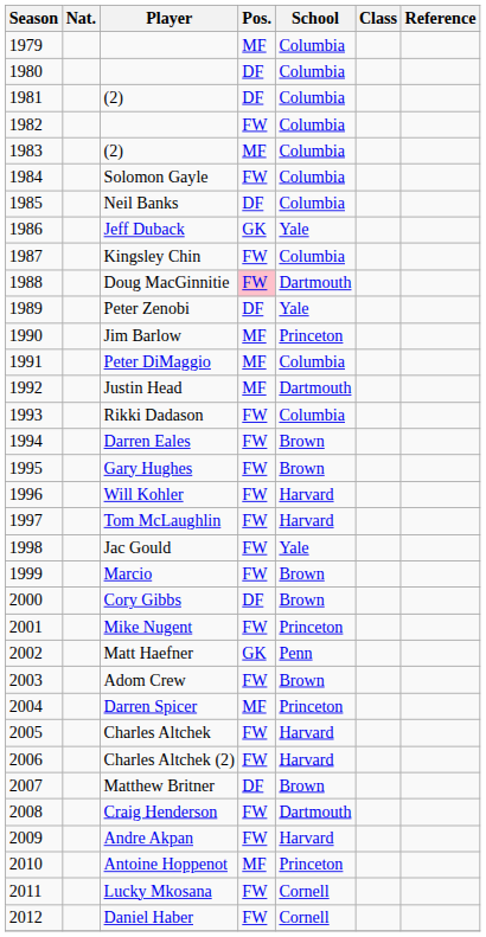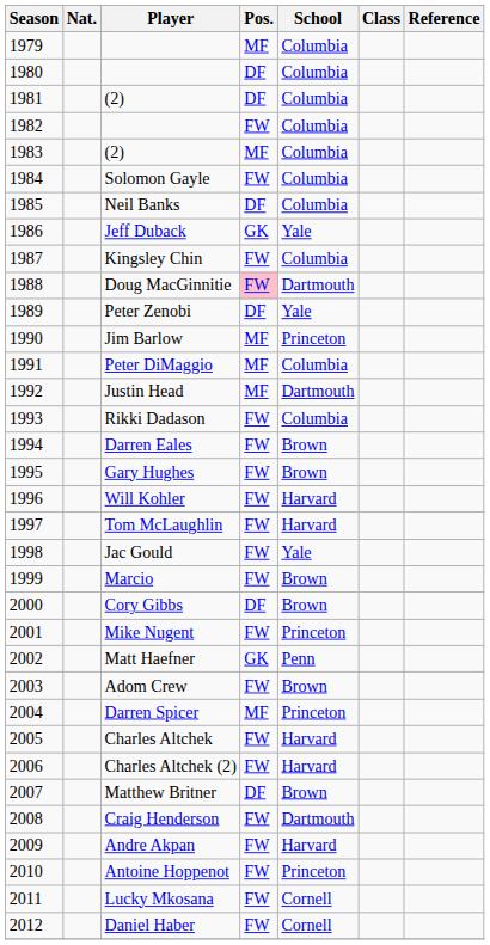Antoine Hoppenot | Pos.: MF -> FW
